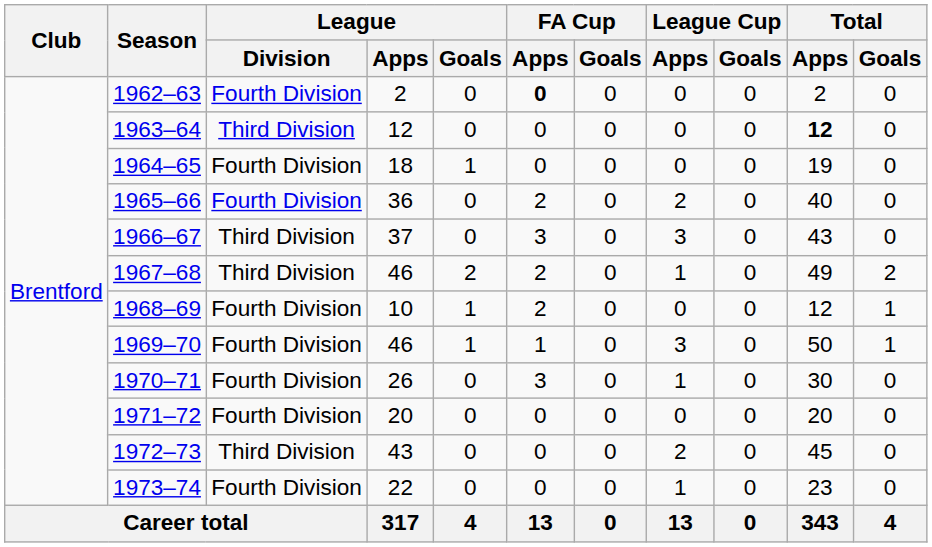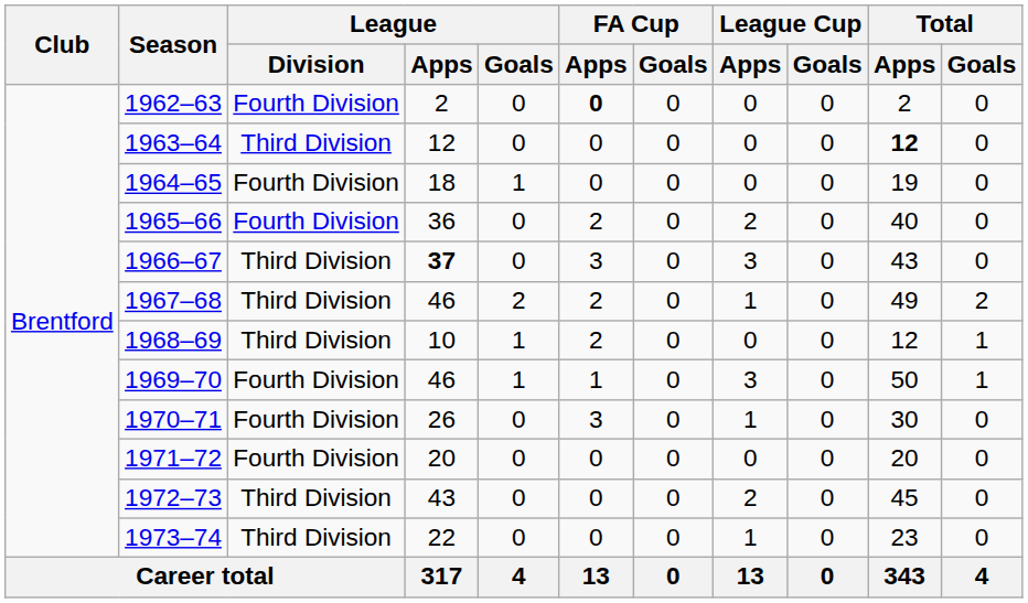1966–67 | League / Apps: normal -> bold
1968–69 | League / Division: Fourth Division -> Third Division
1973–74 | League / Division: Fourth Division -> Third Division
